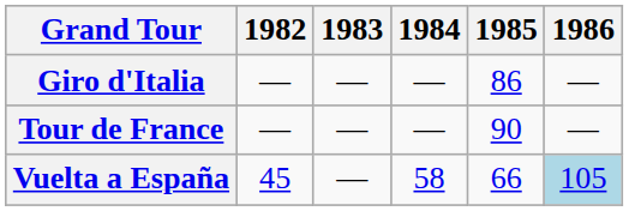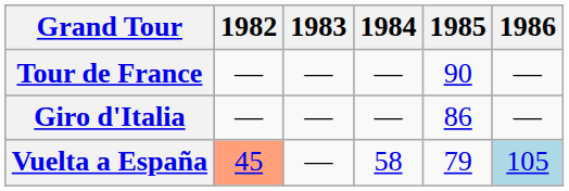rows swapped: Giro d'Italia <-> Tour de France
Vuelta a España | 1982: no background -> lightsalmon background
Vuelta a España | 1985: 66 -> 79
